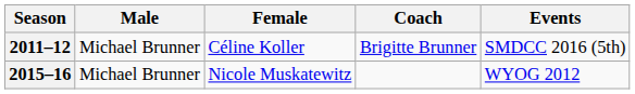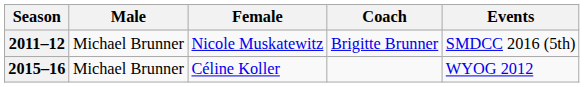2011–12 | Female: Céline Koller -> Nicole Muskatewitz
2015–16 | Female: Nicole Muskatewitz -> Céline Koller
